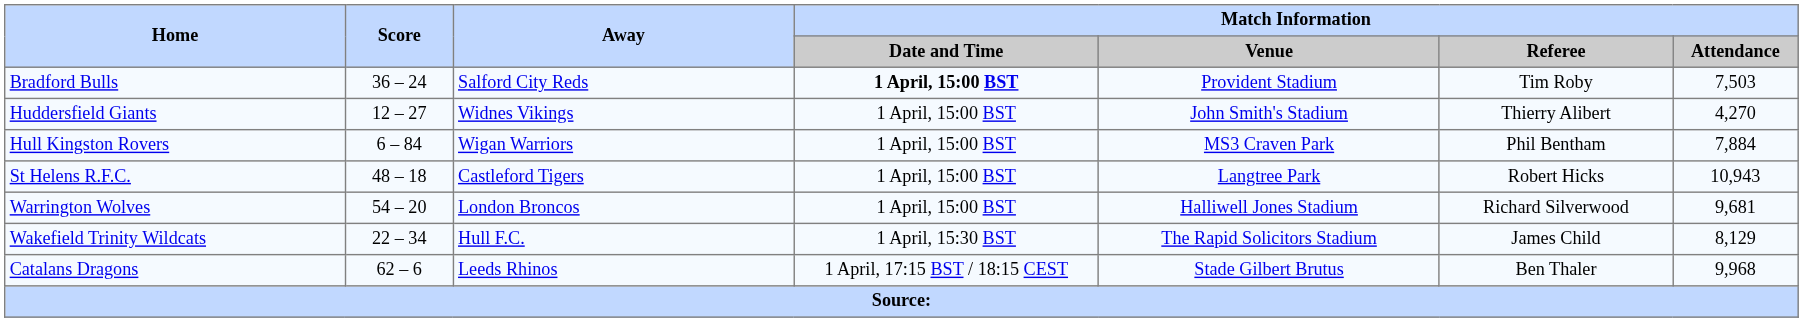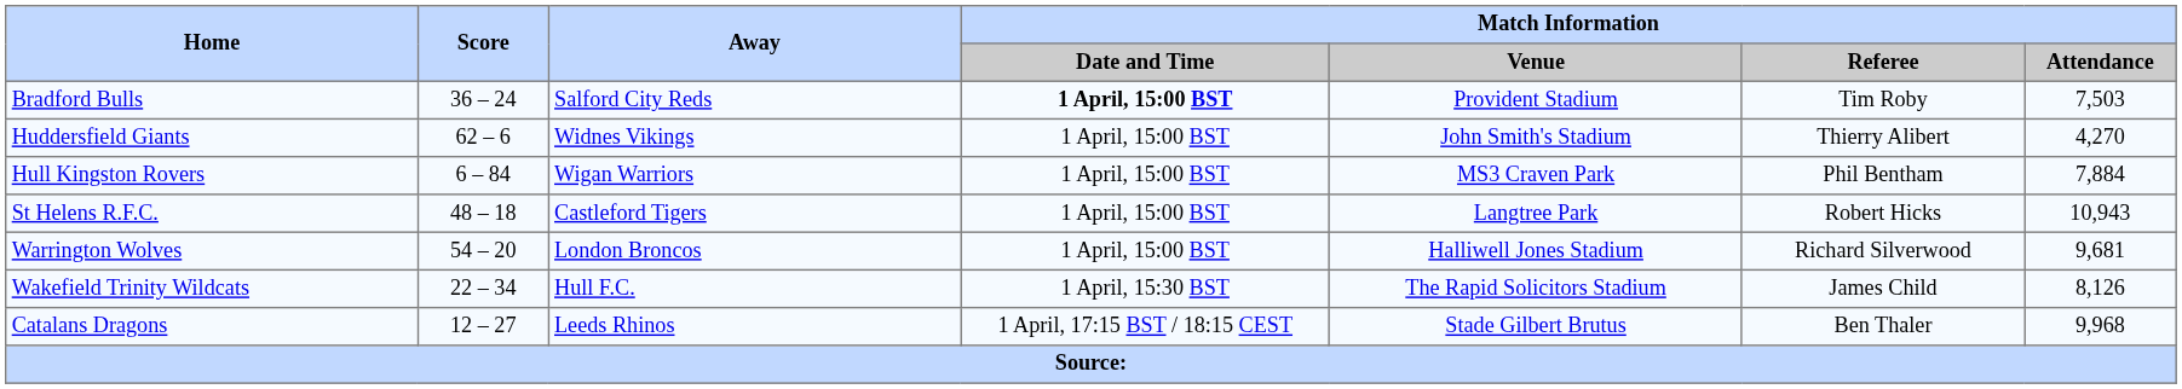Huddersfield Giants | Score: 12 – 27 -> 62 – 6
Wakefield Trinity Wildcats | Match Information / Attendance: 8,129 -> 8,126
Catalans Dragons | Score: 62 – 6 -> 12 – 27
